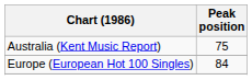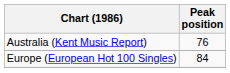Australia (Kent Music Report) | Peak position: 75 -> 76
